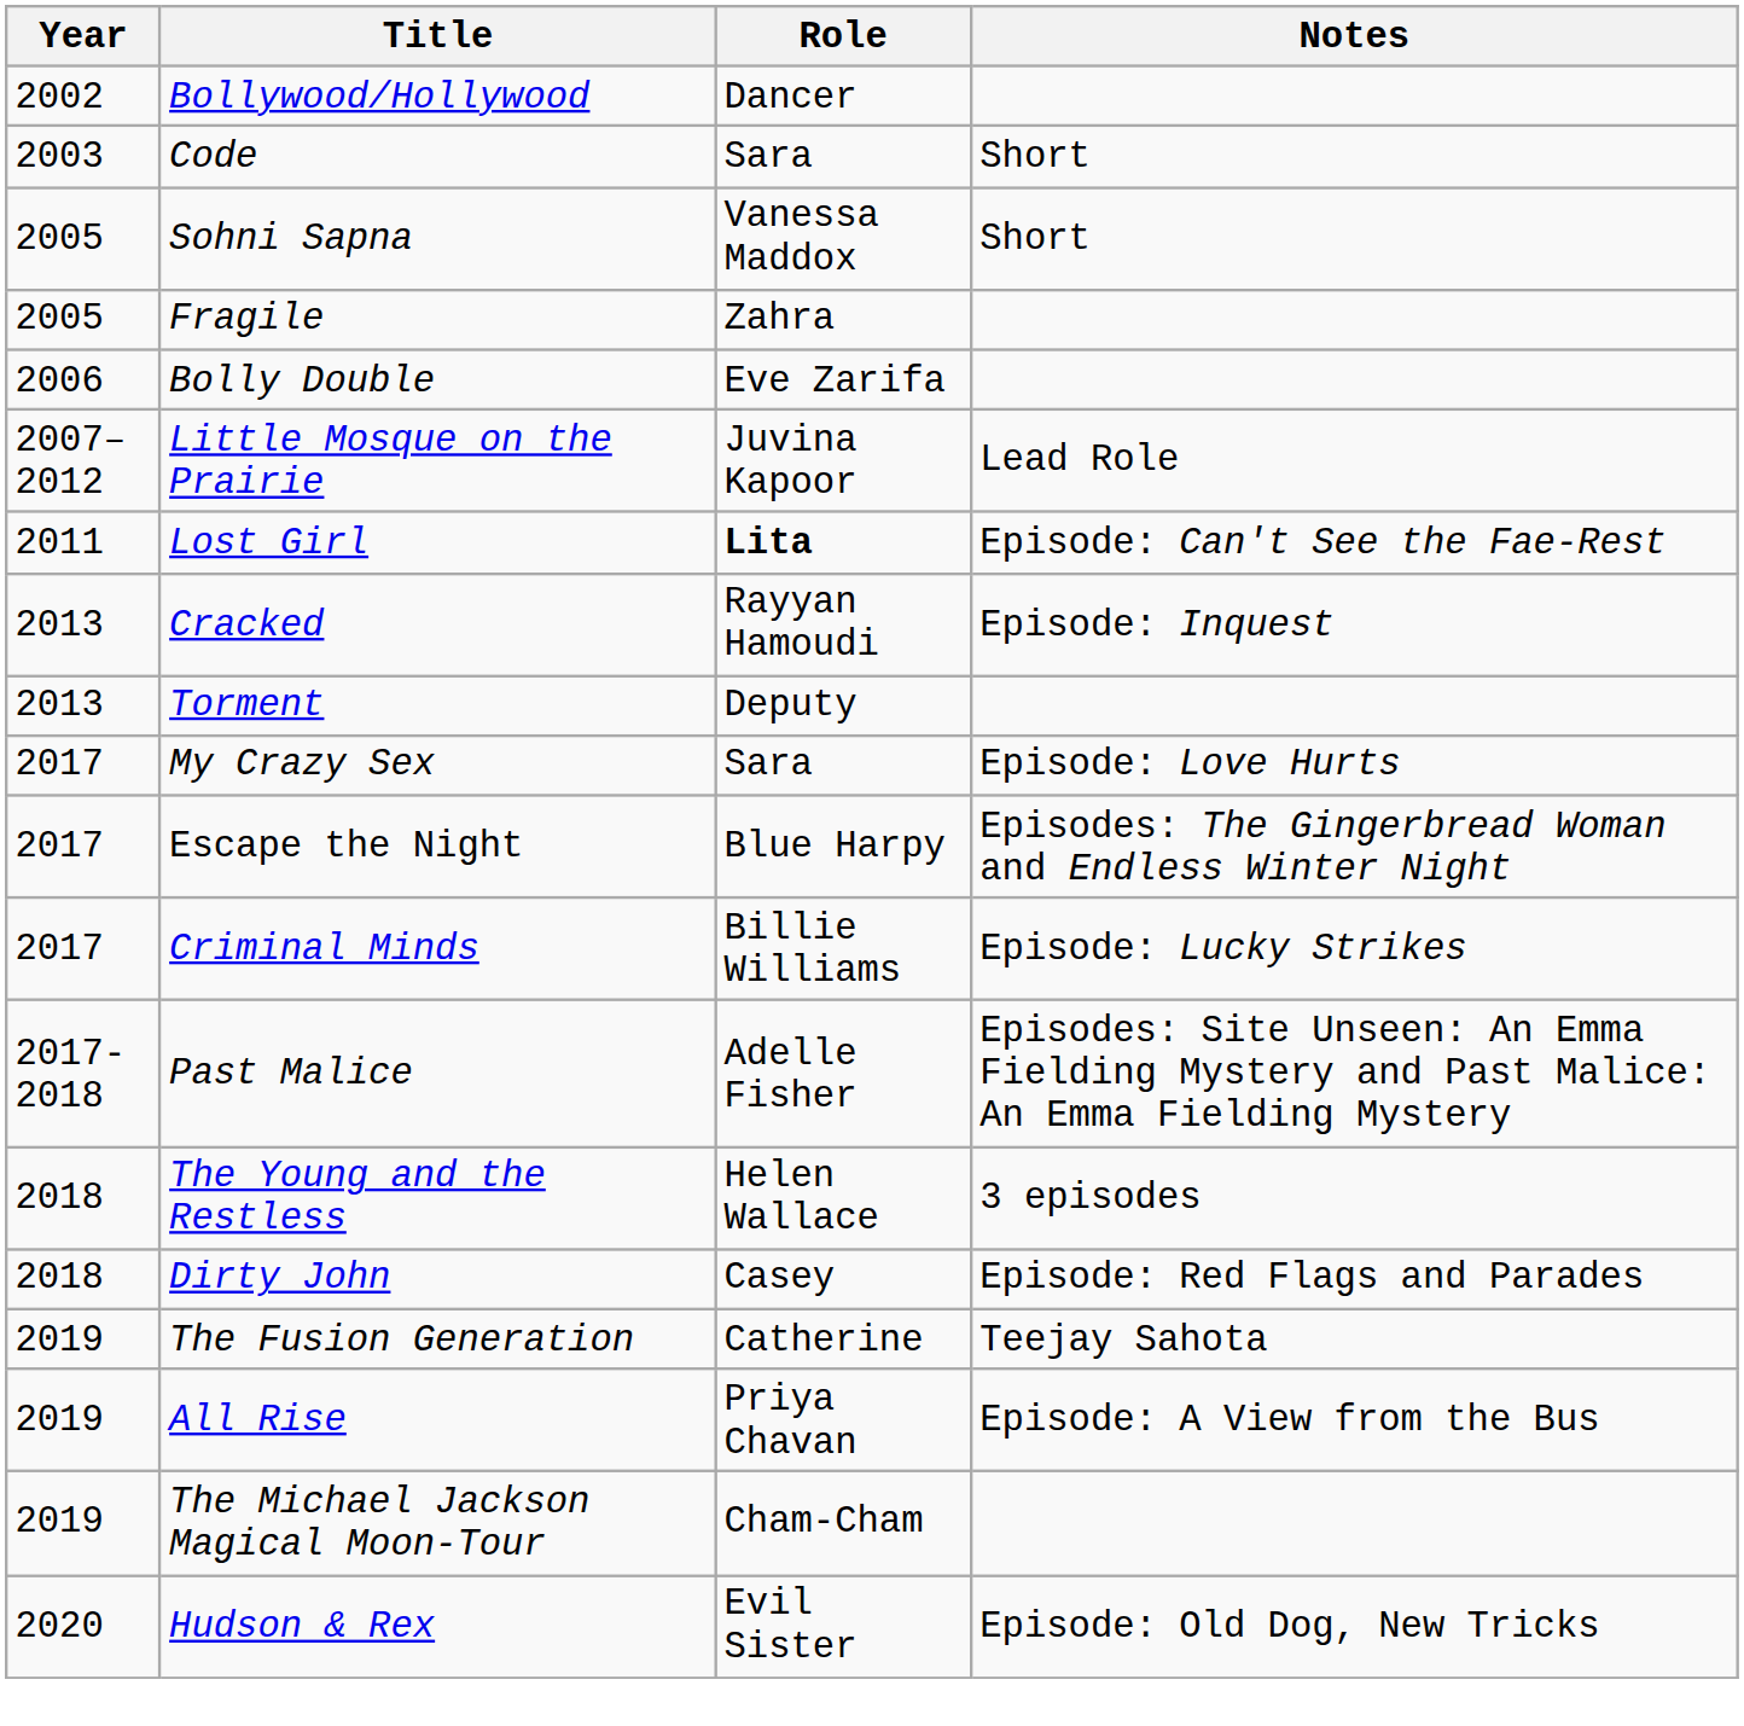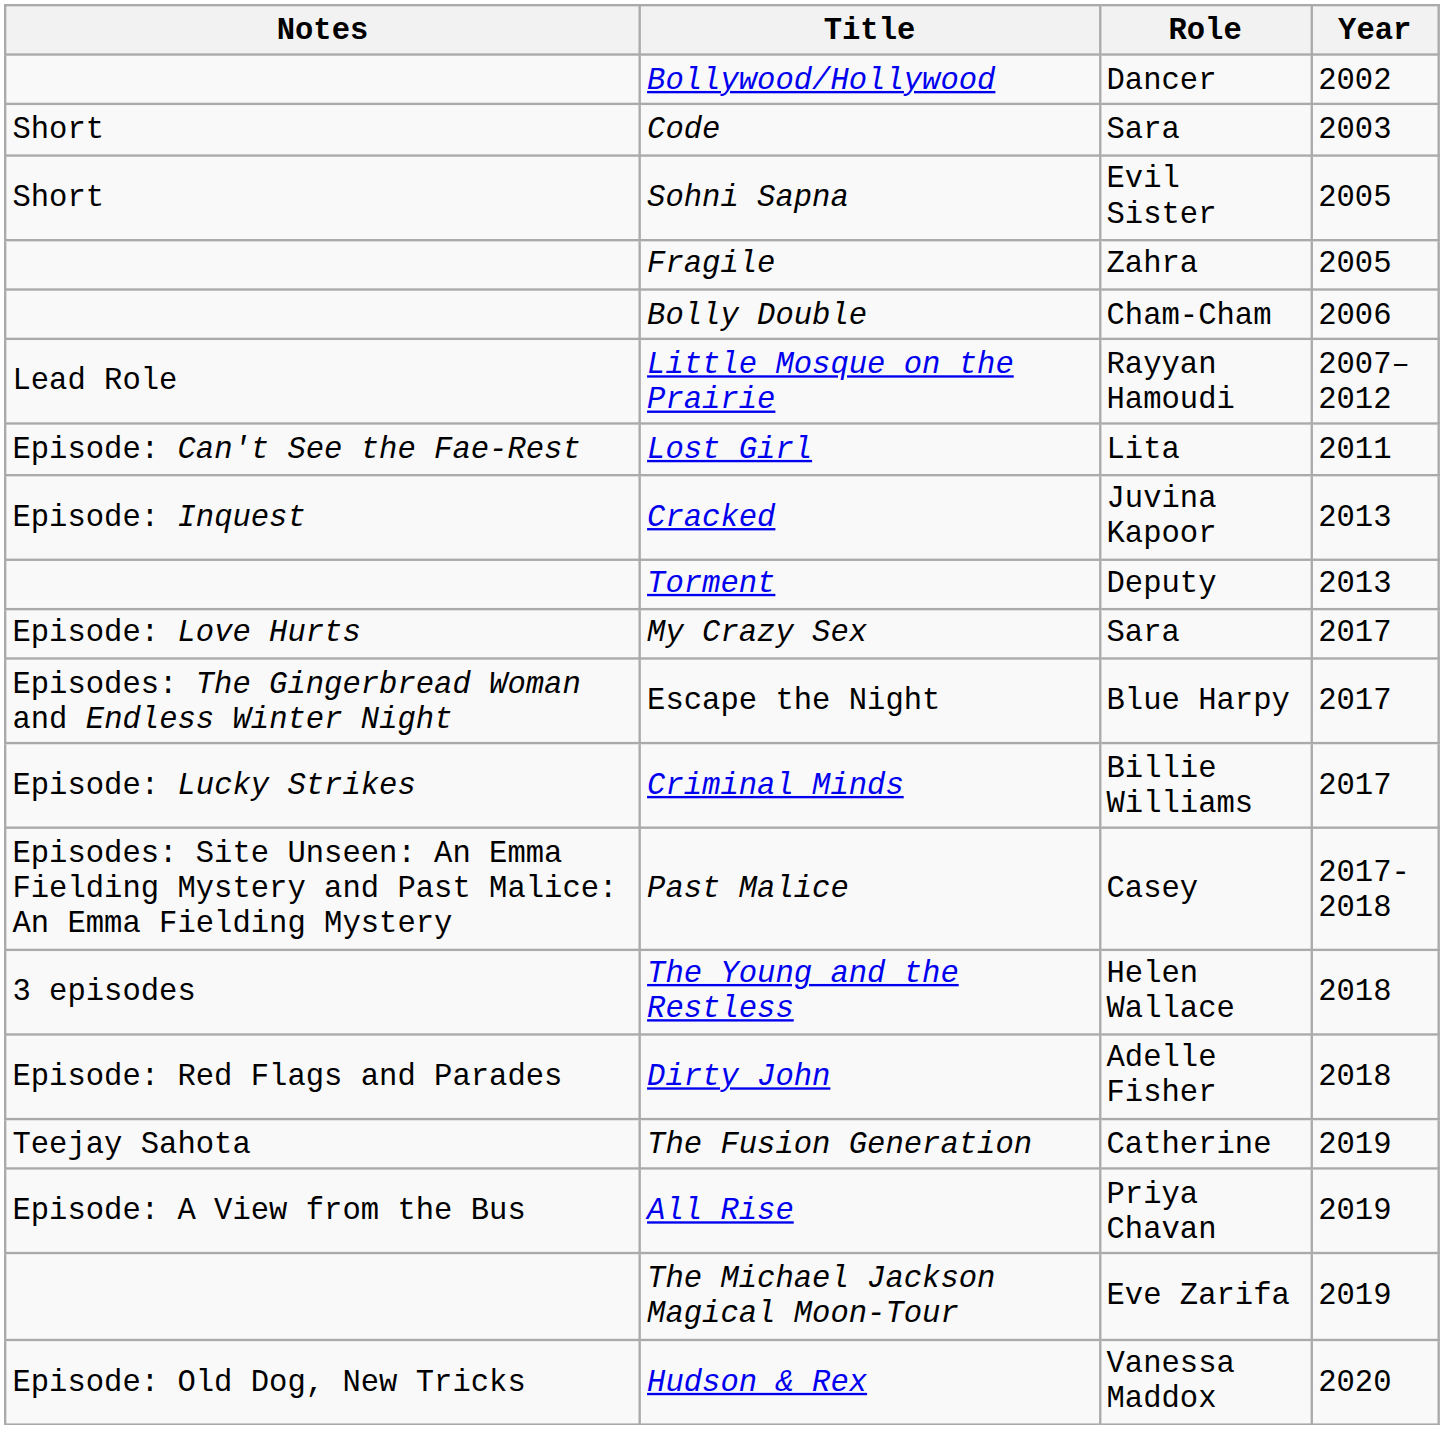columns swapped: Year <-> Notes
Sohni Sapna | Role: Vanessa Maddox -> Evil Sister
Bolly Double | Role: Eve Zarifa -> Cham-Cham
Little Mosque on the Prairie | Role: Juvina Kapoor -> Rayyan Hamoudi
Lost Girl | Role: bold -> normal
Cracked | Role: Rayyan Hamoudi -> Juvina Kapoor
Past Malice | Role: Adelle Fisher -> Casey
Dirty John | Role: Casey -> Adelle Fisher
The Michael Jackson Magical Moon-Tour | Role: Cham-Cham -> Eve Zarifa
Hudson & Rex | Role: Evil Sister -> Vanessa Maddox
